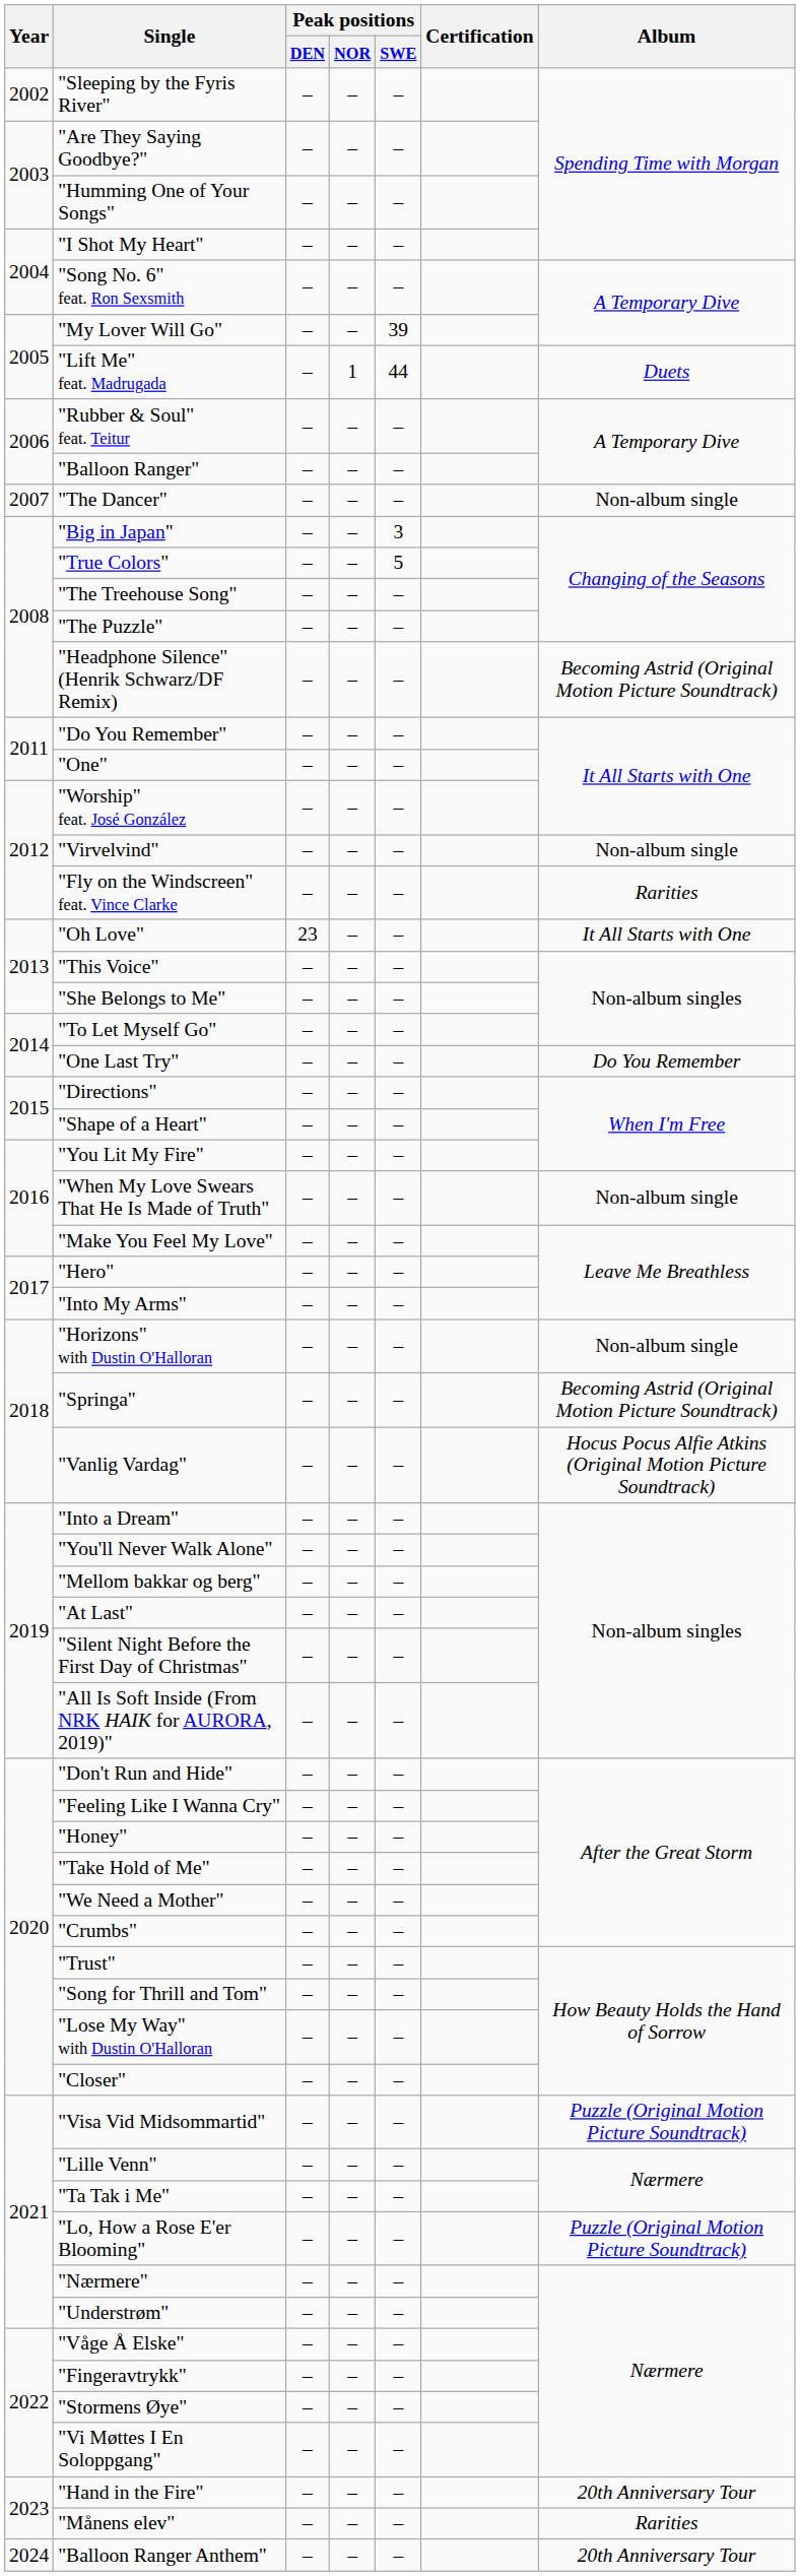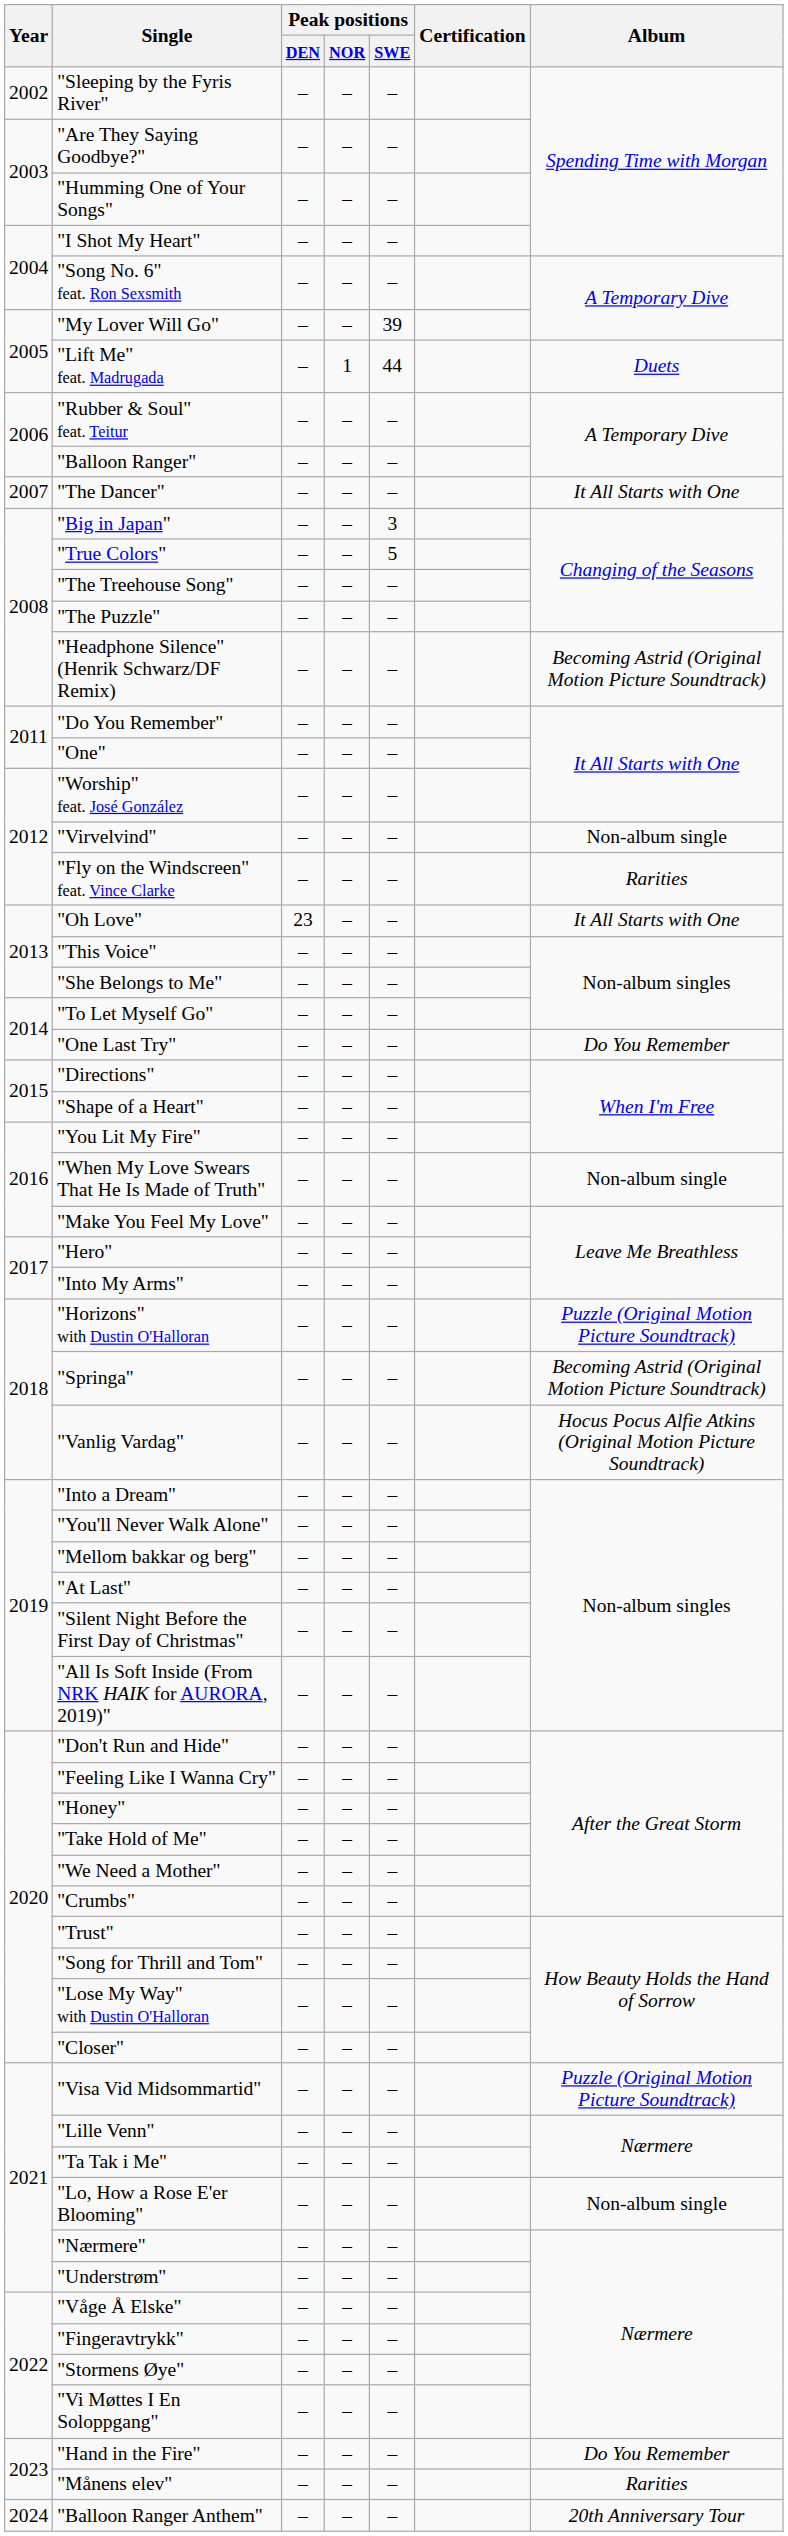"The Dancer" | Album: Non-album single -> It All Starts with One
"Horizons" with Dustin O'Halloran | Album: Non-album single -> Puzzle (Original Motion Picture Soundtrack)
"Lo, How a Rose E'er Blooming" | Album: Puzzle (Original Motion Picture Soundtrack) -> Non-album single
"Hand in the Fire" | Album: 20th Anniversary Tour -> Do You Remember
